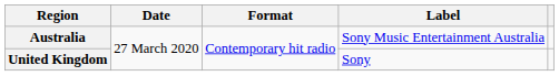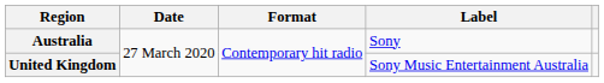Australia | Label: Sony Music Entertainment Australia -> Sony
United Kingdom | Label: Sony -> Sony Music Entertainment Australia
